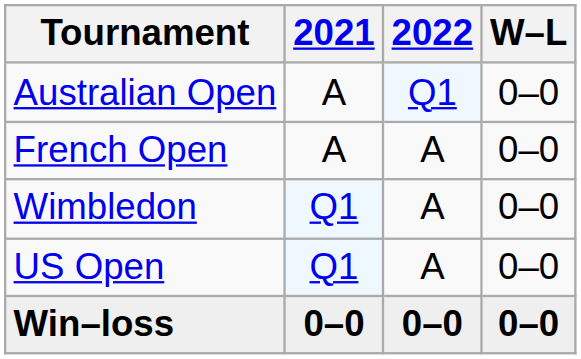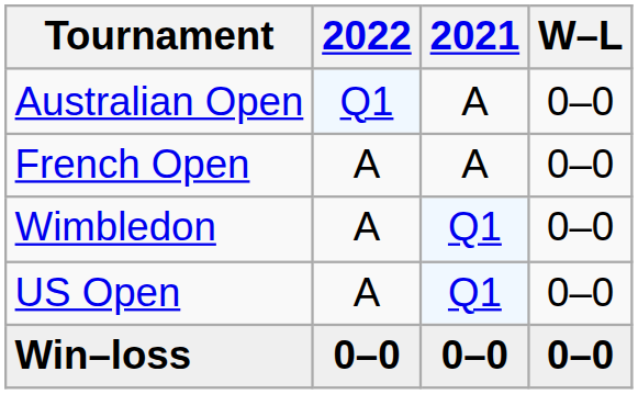columns swapped: 2021 <-> 2022
